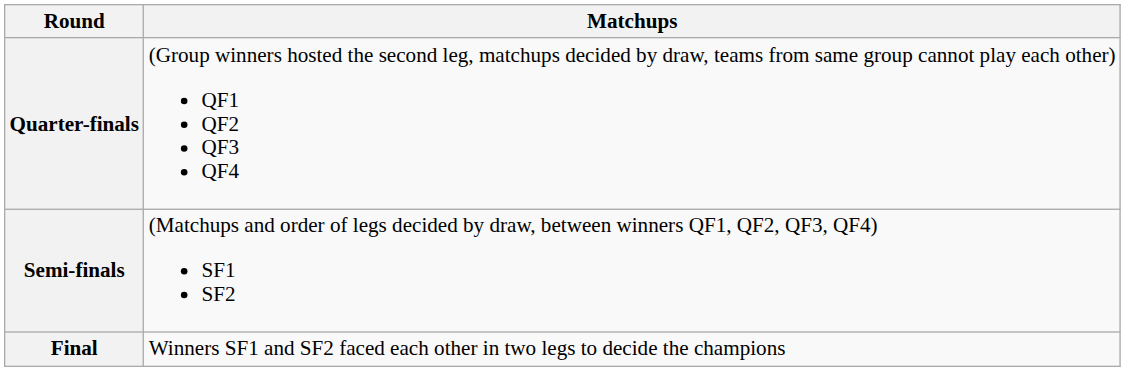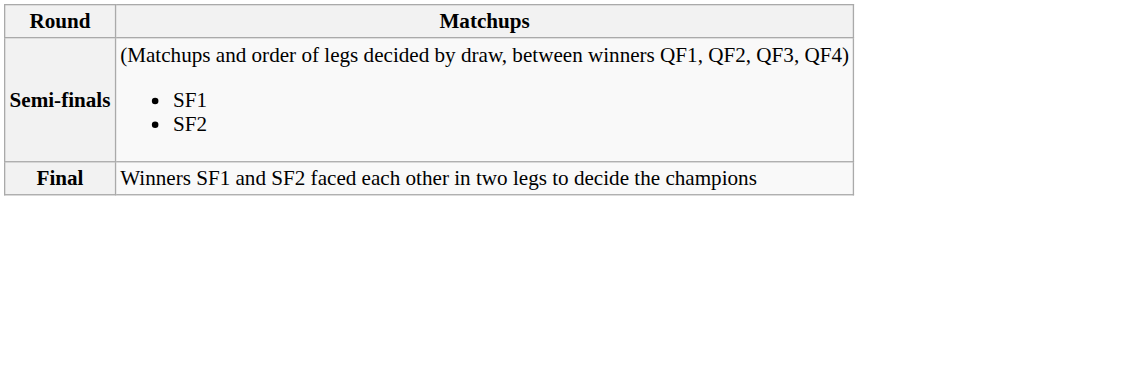- row: Quarter-finals | (Group winners hosted the second leg, matchups decided by draw, teams from same group cannot play each other) QF1 QF2 QF3 QF4
